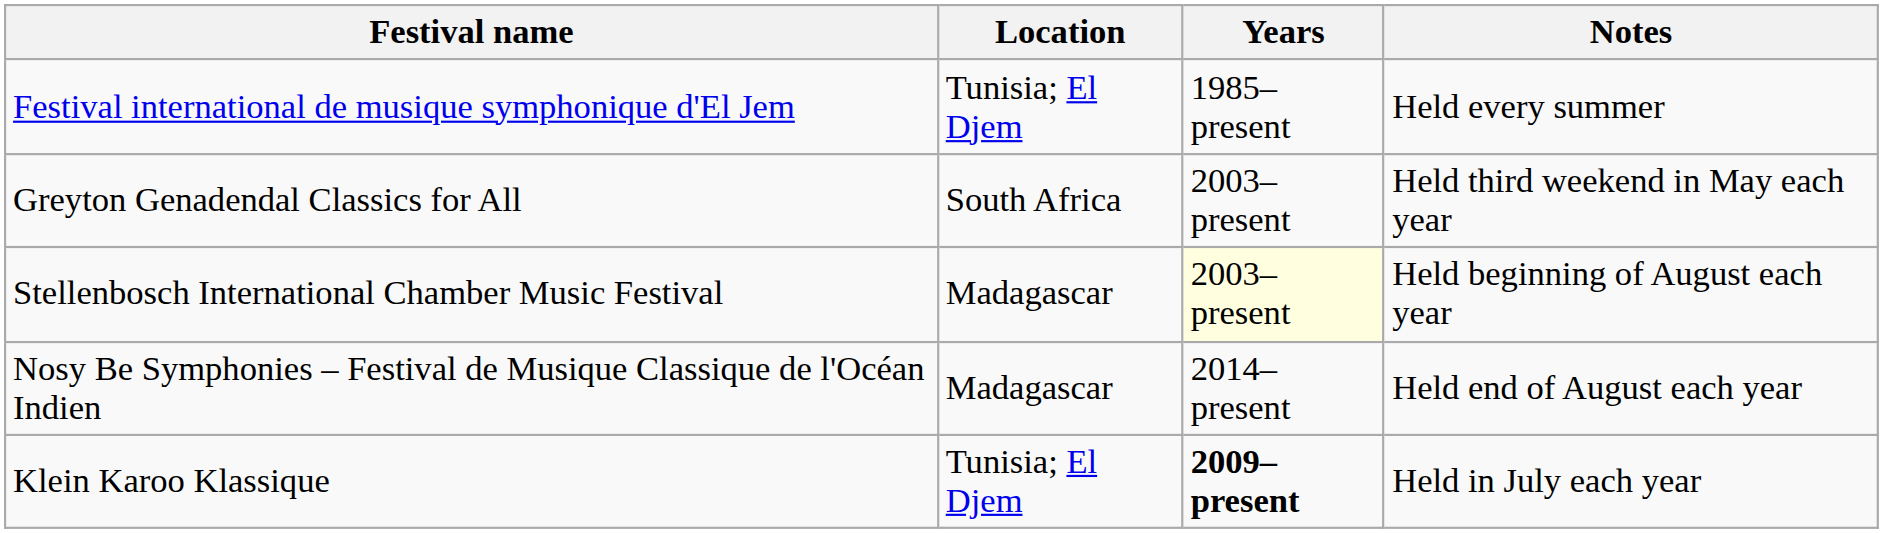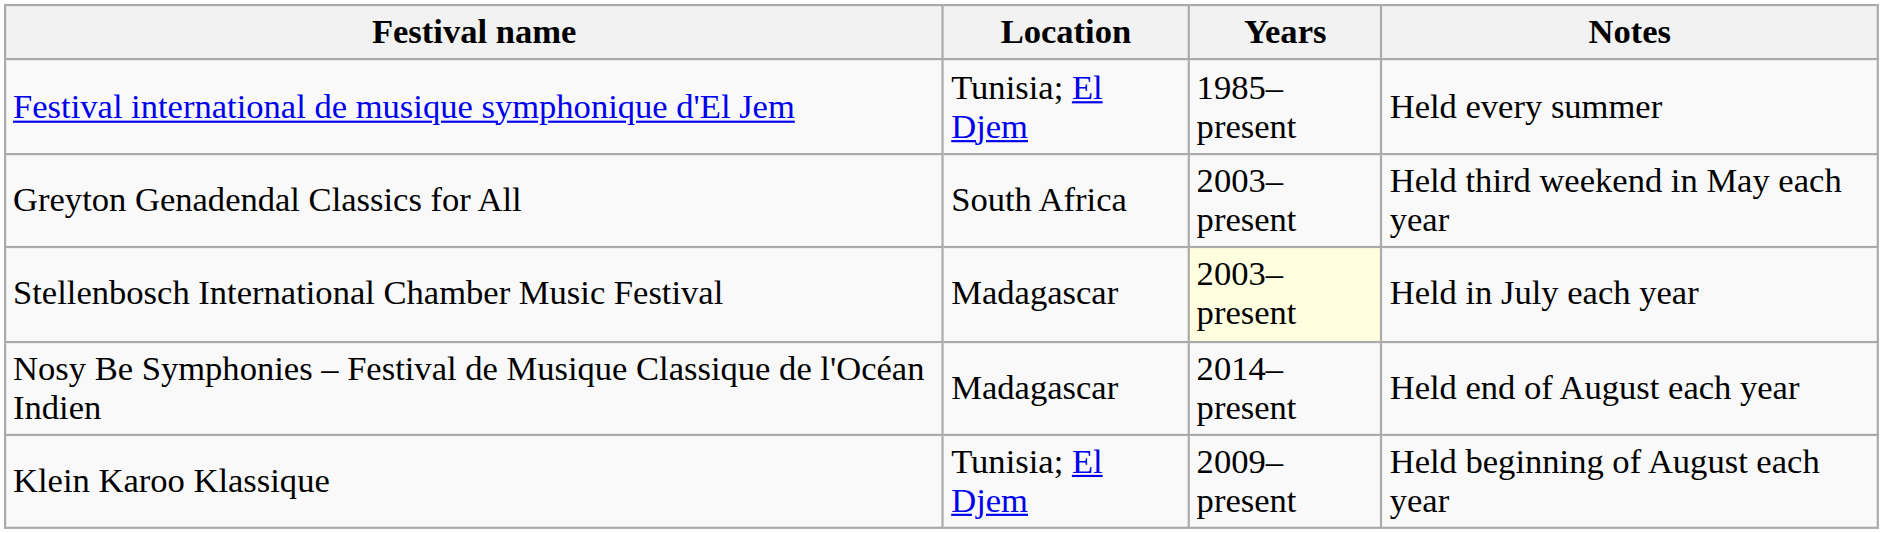Stellenbosch International Chamber Music Festival | Notes: Held beginning of August each year -> Held in July each year
Klein Karoo Klassique | Years: bold -> normal
Klein Karoo Klassique | Notes: Held in July each year -> Held beginning of August each year
